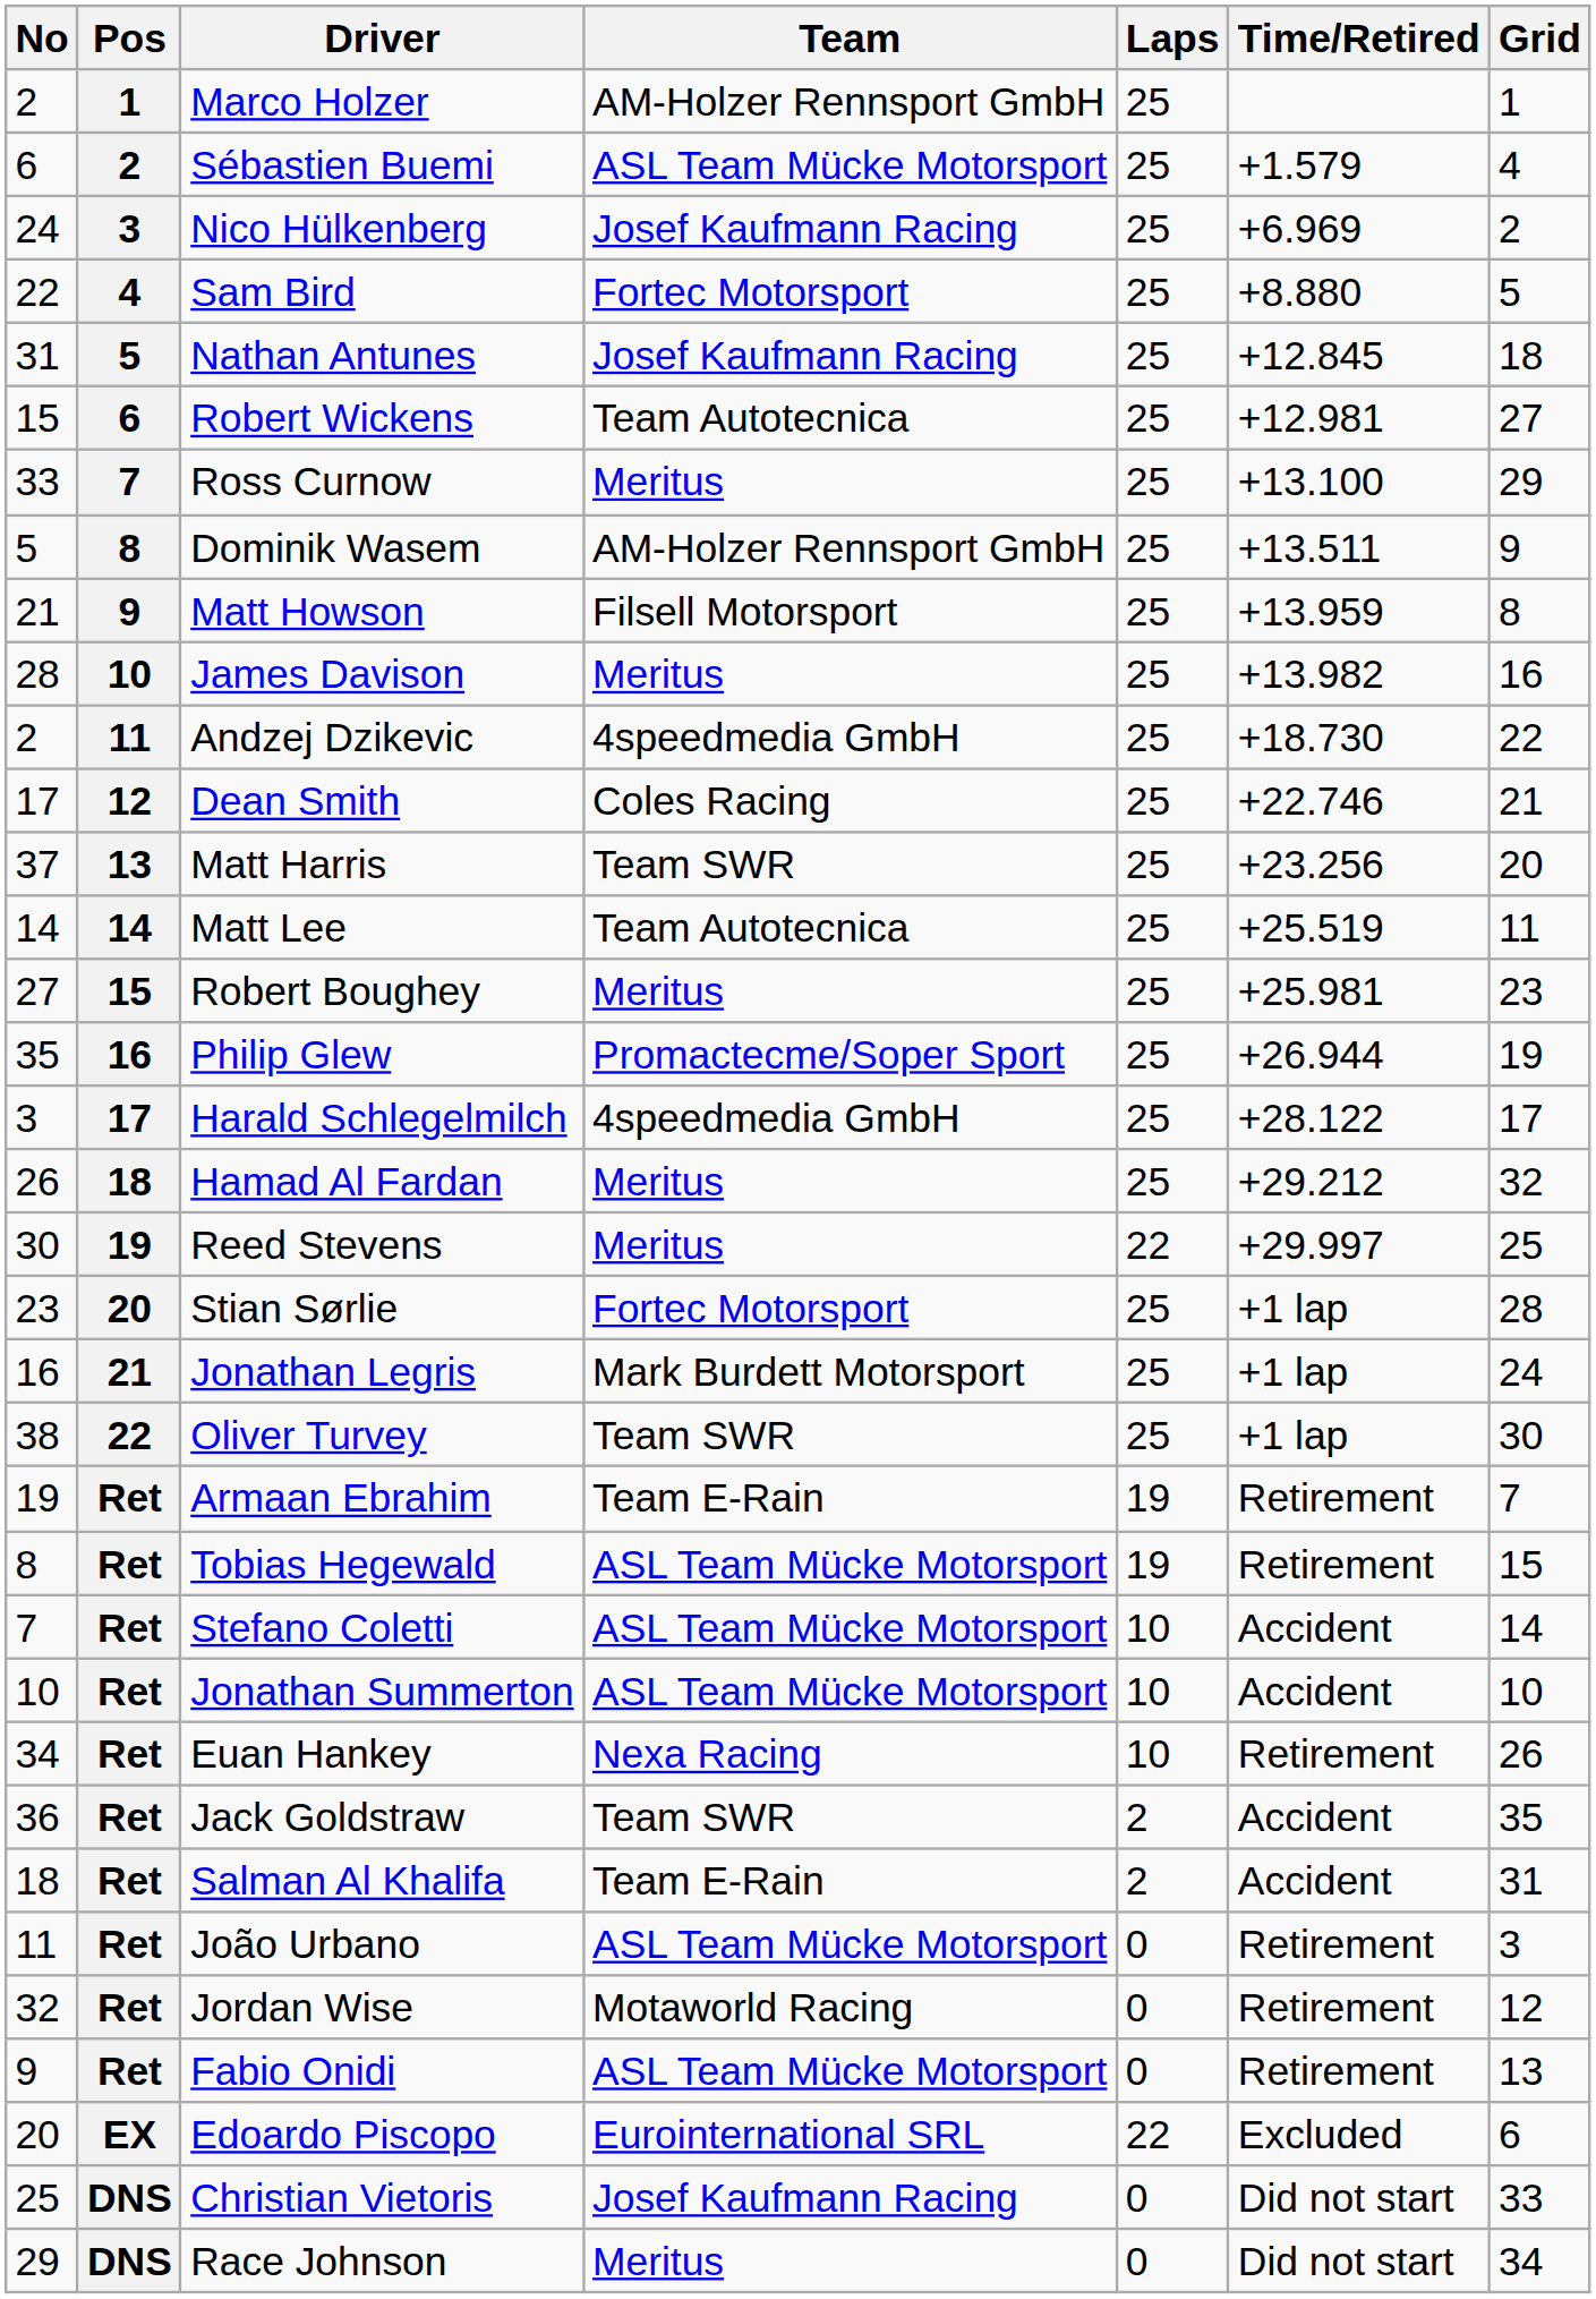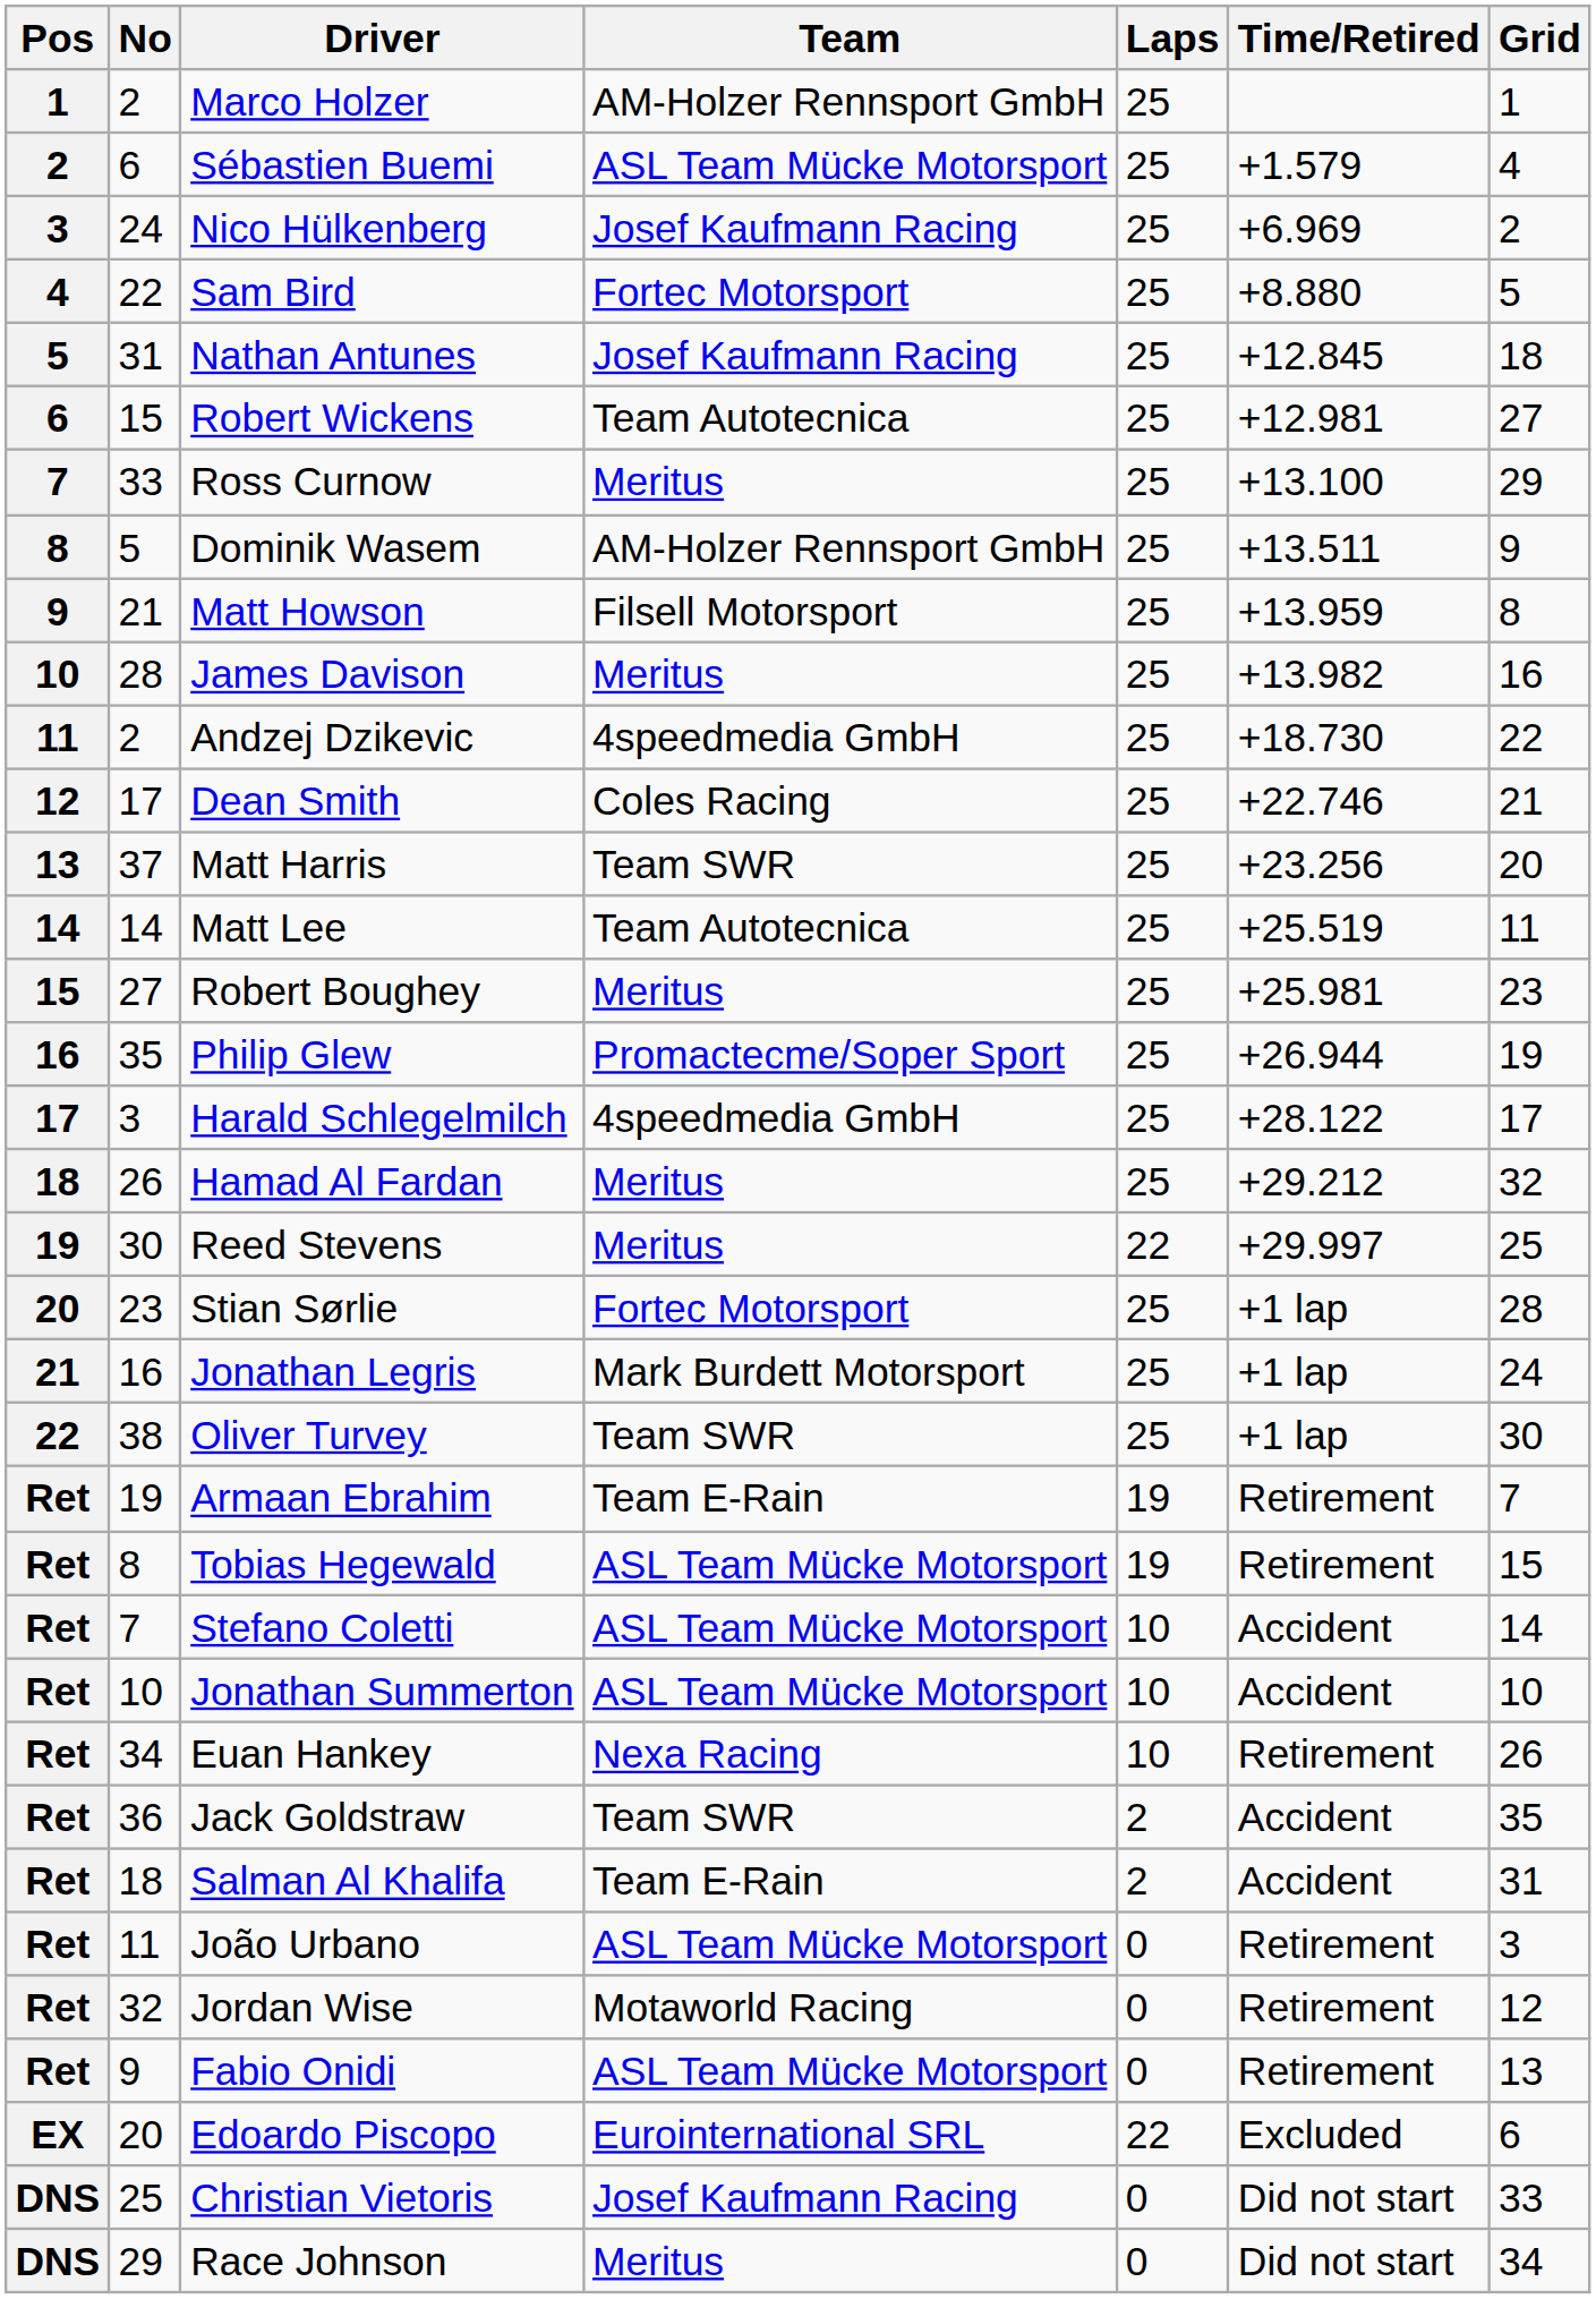columns swapped: Pos <-> No
